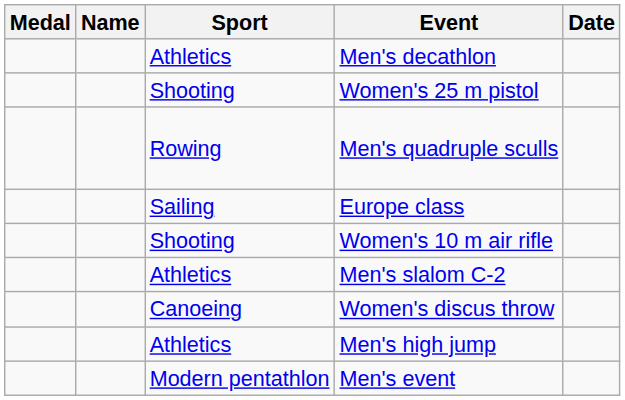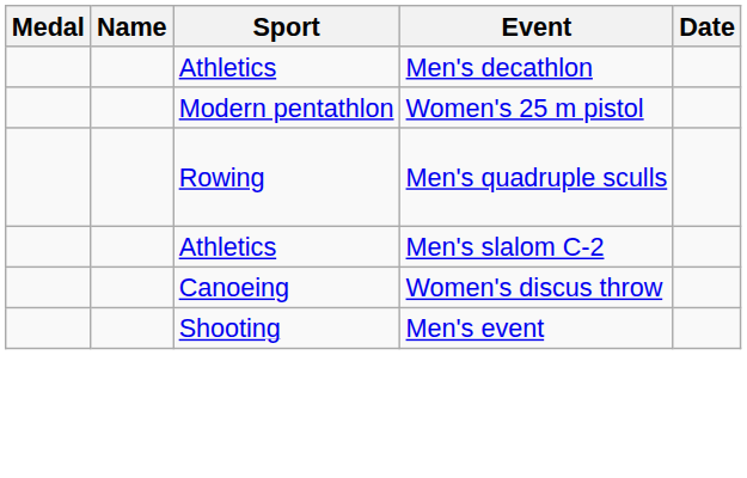Women's 25 m pistol | Sport: Shooting -> Modern pentathlon
- row: Sailing | Europe class
- row: Shooting | Women's 10 m air rifle
- row: Athletics | Men's high jump
Men's event | Sport: Modern pentathlon -> Shooting
